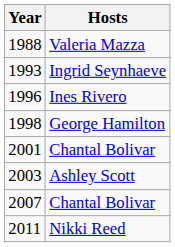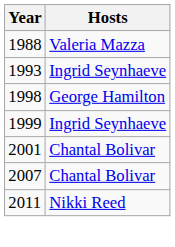- row: 1996 | Ines Rivero
+ row: 1999 | Ingrid Seynhaeve
- row: 2003 | Ashley Scott
